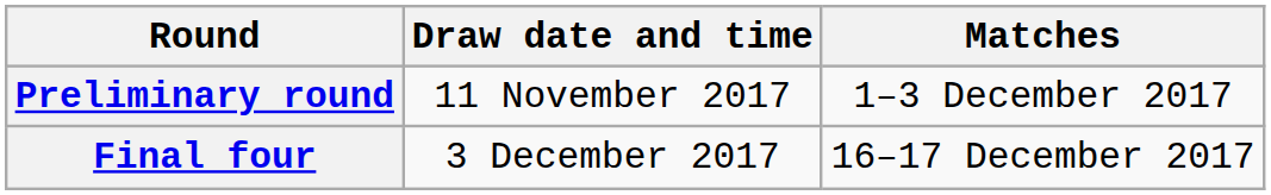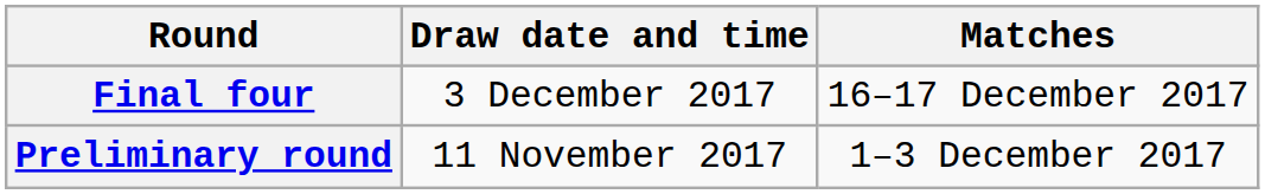rows swapped: Preliminary round <-> Final four
